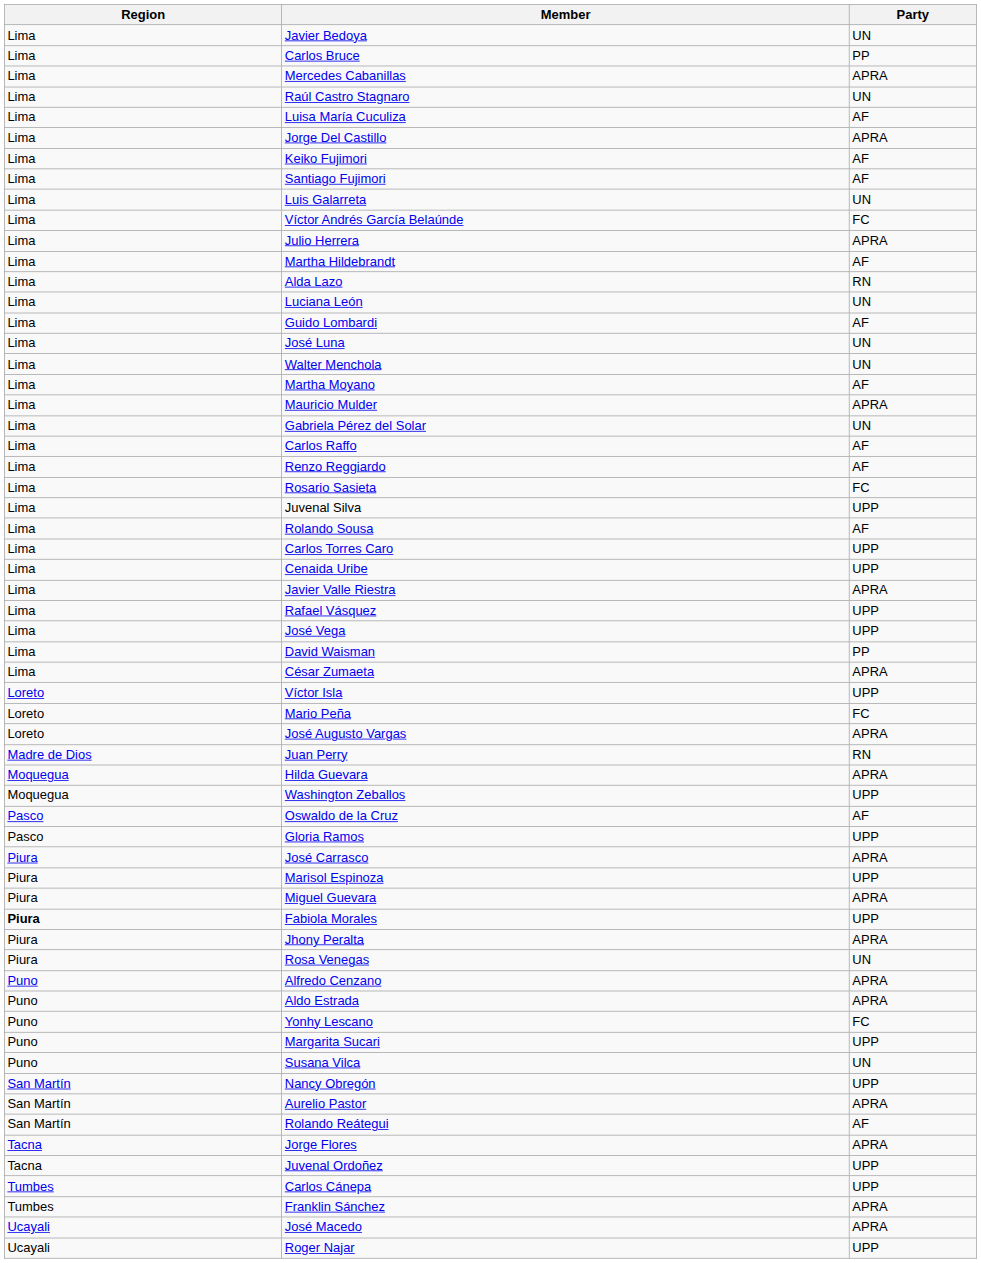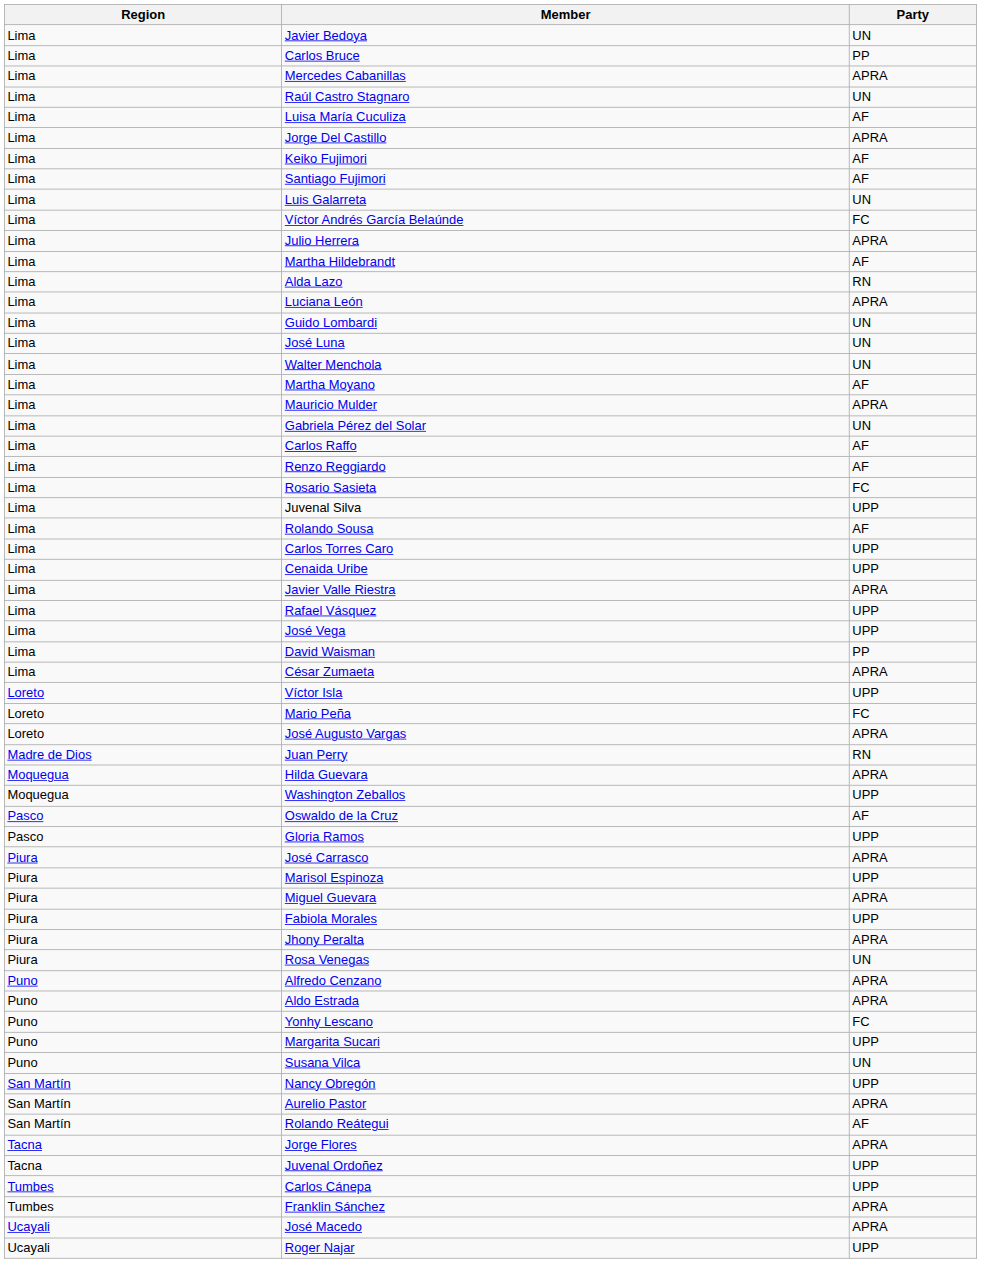Luciana León | Party: UN -> APRA
Guido Lombardi | Party: AF -> UN
Fabiola Morales | Region: bold -> normal
